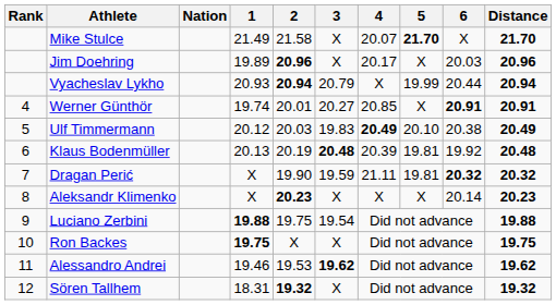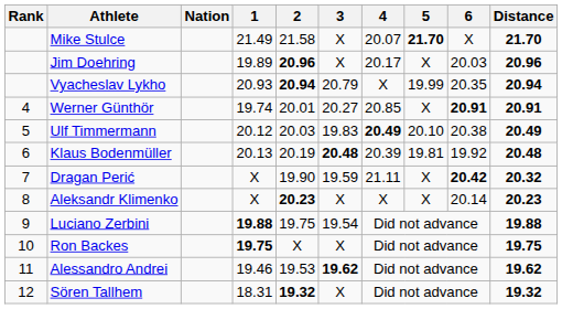Vyacheslav Lykho | 6: 20.44 -> 20.35
Dragan Perić | 5: 19.81 -> X
Dragan Perić | 6: 20.32 -> 20.42
